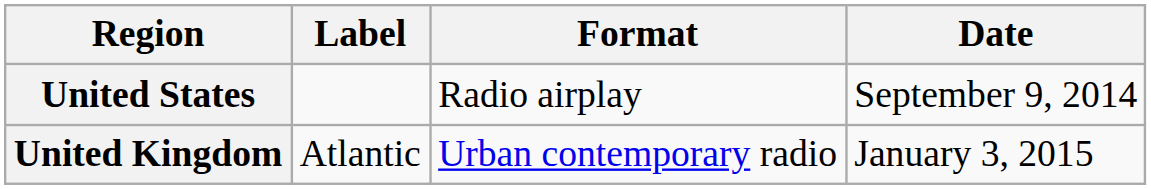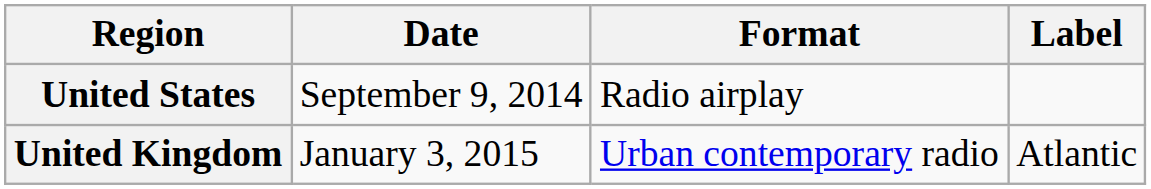columns swapped: Date <-> Label
